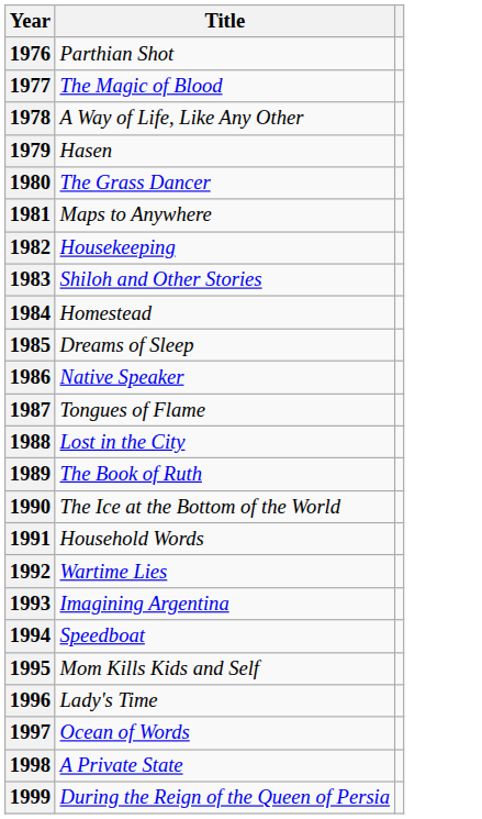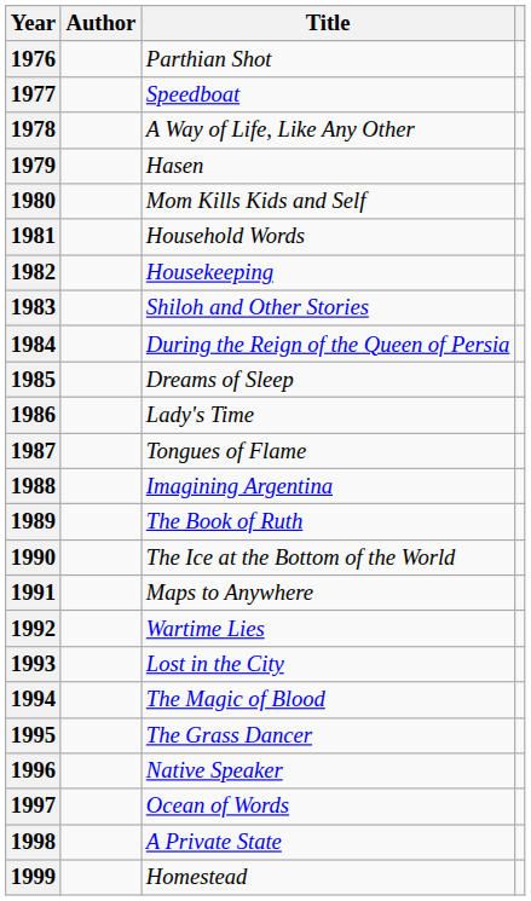+ column: Author
1977 | Title: The Magic of Blood -> Speedboat
1980 | Title: The Grass Dancer -> Mom Kills Kids and Self
1981 | Title: Maps to Anywhere -> Household Words
1984 | Title: Homestead -> During the Reign of the Queen of Persia
1986 | Title: Native Speaker -> Lady's Time
1988 | Title: Lost in the City -> Imagining Argentina
1991 | Title: Household Words -> Maps to Anywhere
1993 | Title: Imagining Argentina -> Lost in the City
1994 | Title: Speedboat -> The Magic of Blood
1995 | Title: Mom Kills Kids and Self -> The Grass Dancer
1996 | Title: Lady's Time -> Native Speaker
1999 | Title: During the Reign of the Queen of Persia -> Homestead
